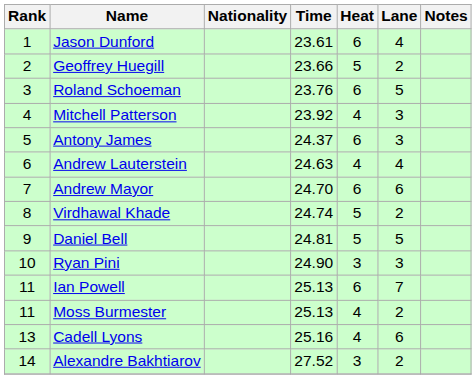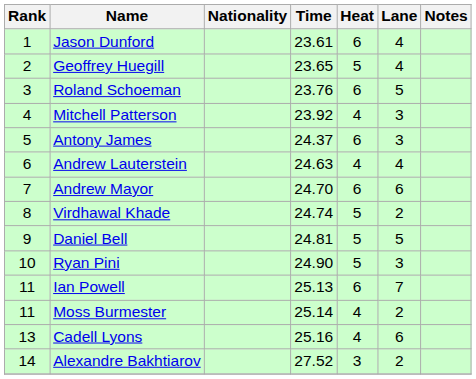Geoffrey Huegill | Time: 23.66 -> 23.65
Geoffrey Huegill | Lane: 2 -> 4
Ryan Pini | Heat: 3 -> 5
Moss Burmester | Time: 25.13 -> 25.14
